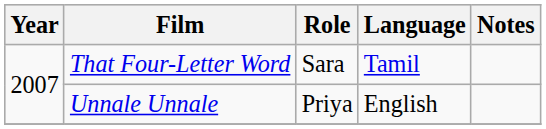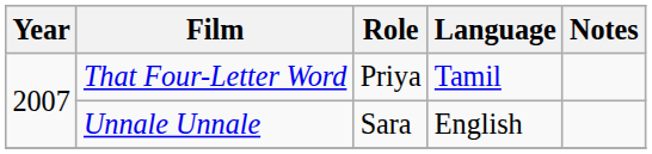That Four-Letter Word | Role: Sara -> Priya
Unnale Unnale | Role: Priya -> Sara
